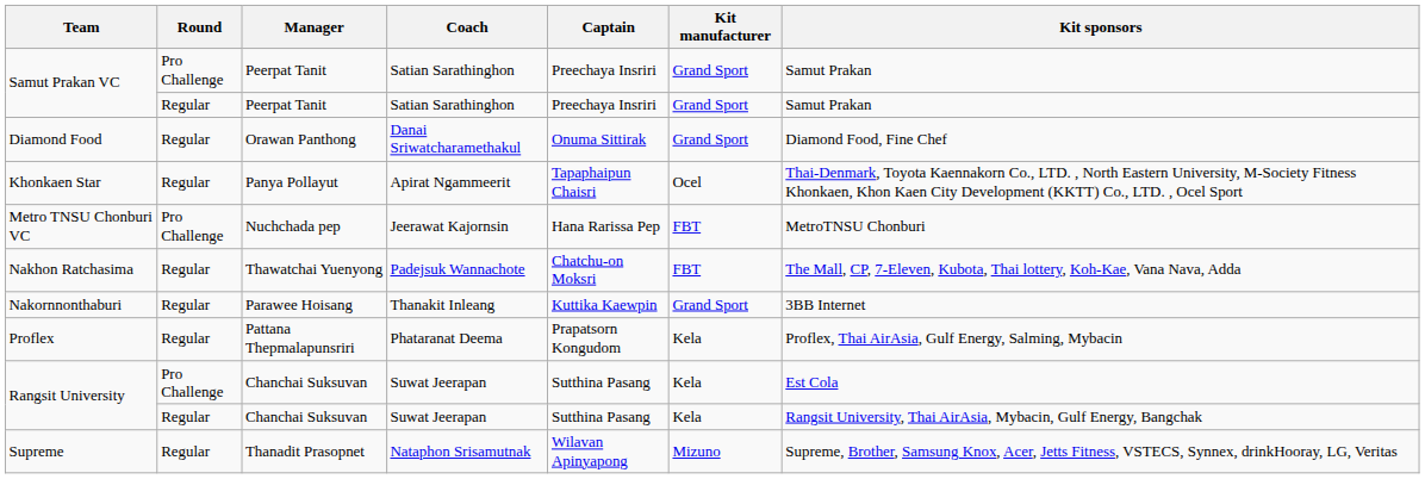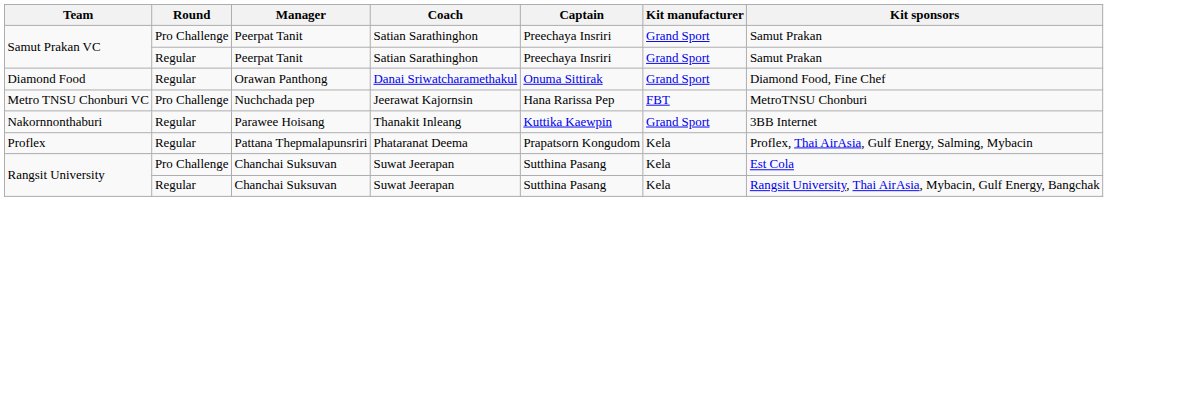- row: Khonkaen Star | Regular | Panya Pollayut | Apirat Ngammeerit | Tapaphaipun Chaisri | Ocel | Thai-Denmark, Toyota Kaennakorn Co., LTD. , North Eastern University, M-Society Fitness Khonkaen, Khon Kaen City Development (KKTT) Co., LTD. , Ocel Sport
- row: Nakhon Ratchasima | Regular | Thawatchai Yuenyong | Padejsuk Wannachote | Chatchu-on Moksri | FBT | The Mall, CP, 7-Eleven, Kubota, Thai lottery, Koh-Kae, Vana Nava, Adda
- row: Supreme | Regular | Thanadit Prasopnet | Nataphon Srisamutnak | Wilavan Apinyapong | Mizuno | Supreme, Brother, Samsung Knox, Acer, Jetts Fitness, VSTECS, Synnex, drinkHooray, LG, Veritas
